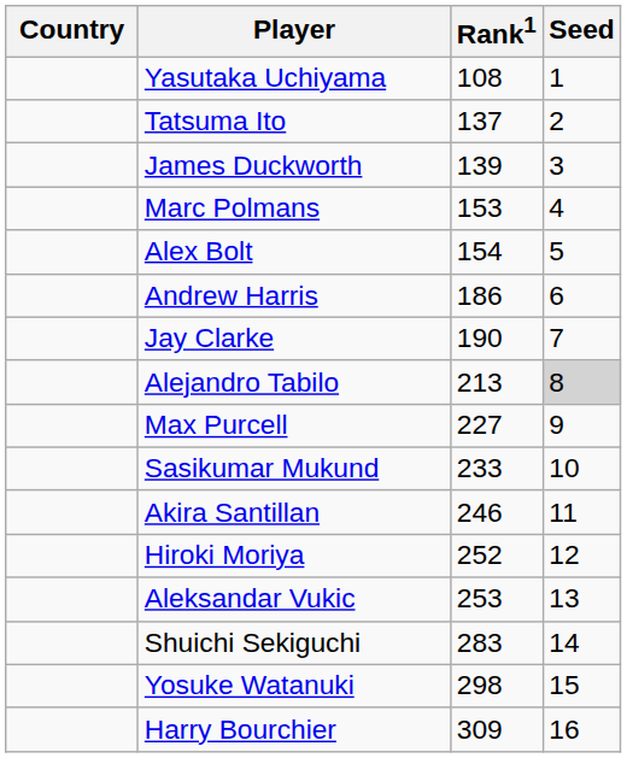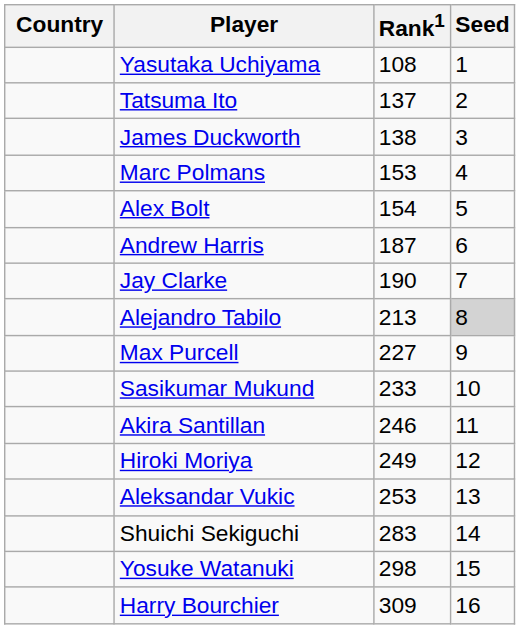James Duckworth | Rank1: 139 -> 138
Andrew Harris | Rank1: 186 -> 187
Hiroki Moriya | Rank1: 252 -> 249
